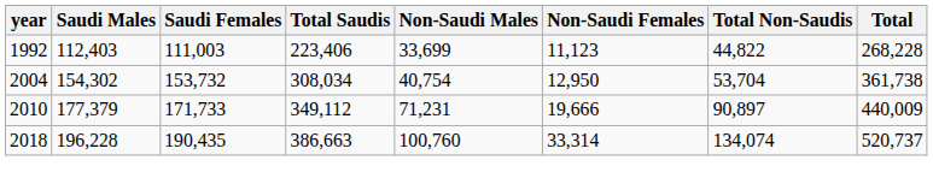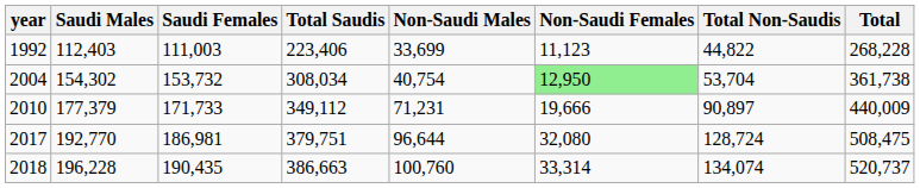2004 | Non-Saudi Females: no background -> lightgreen background
+ row: 2017 | 192,770 | 186,981 | 379,751 | 96,644 | 32,080 | 128,724 | 508,475
